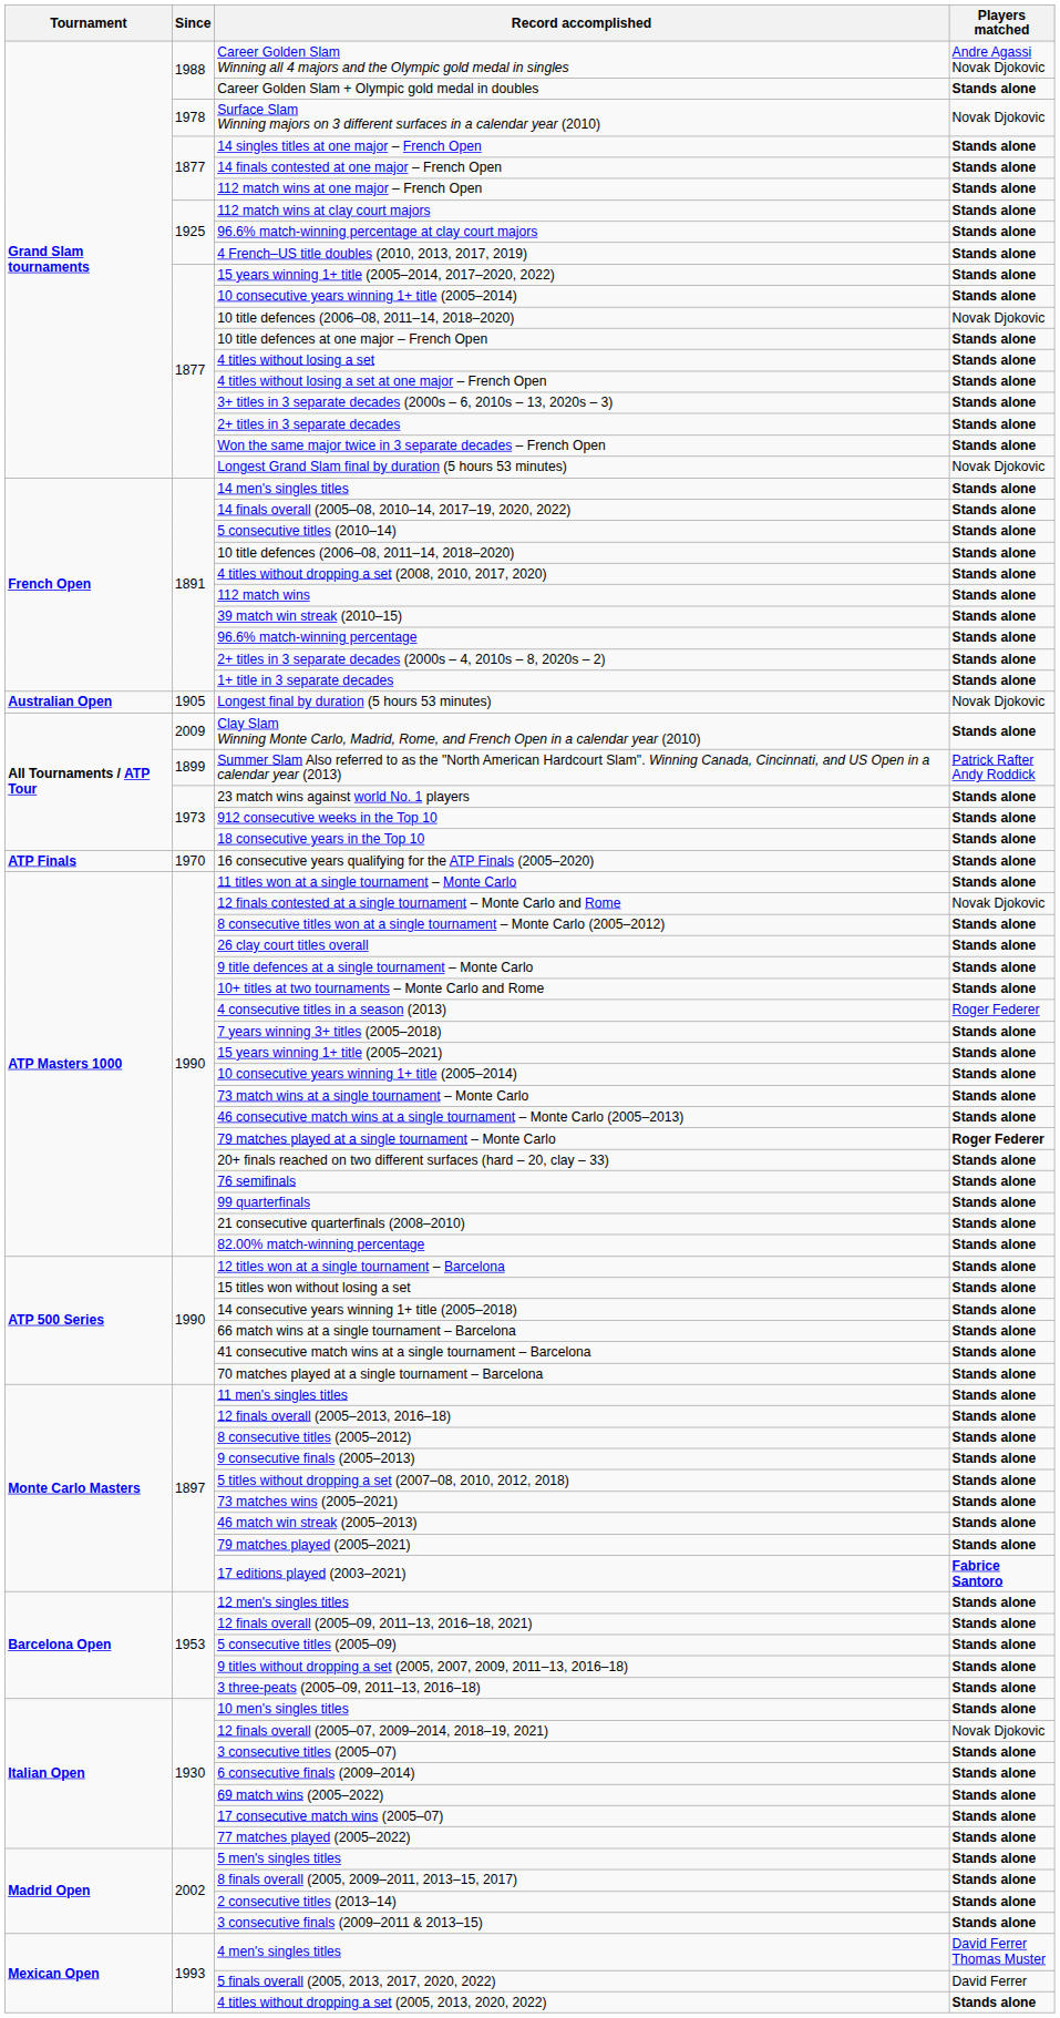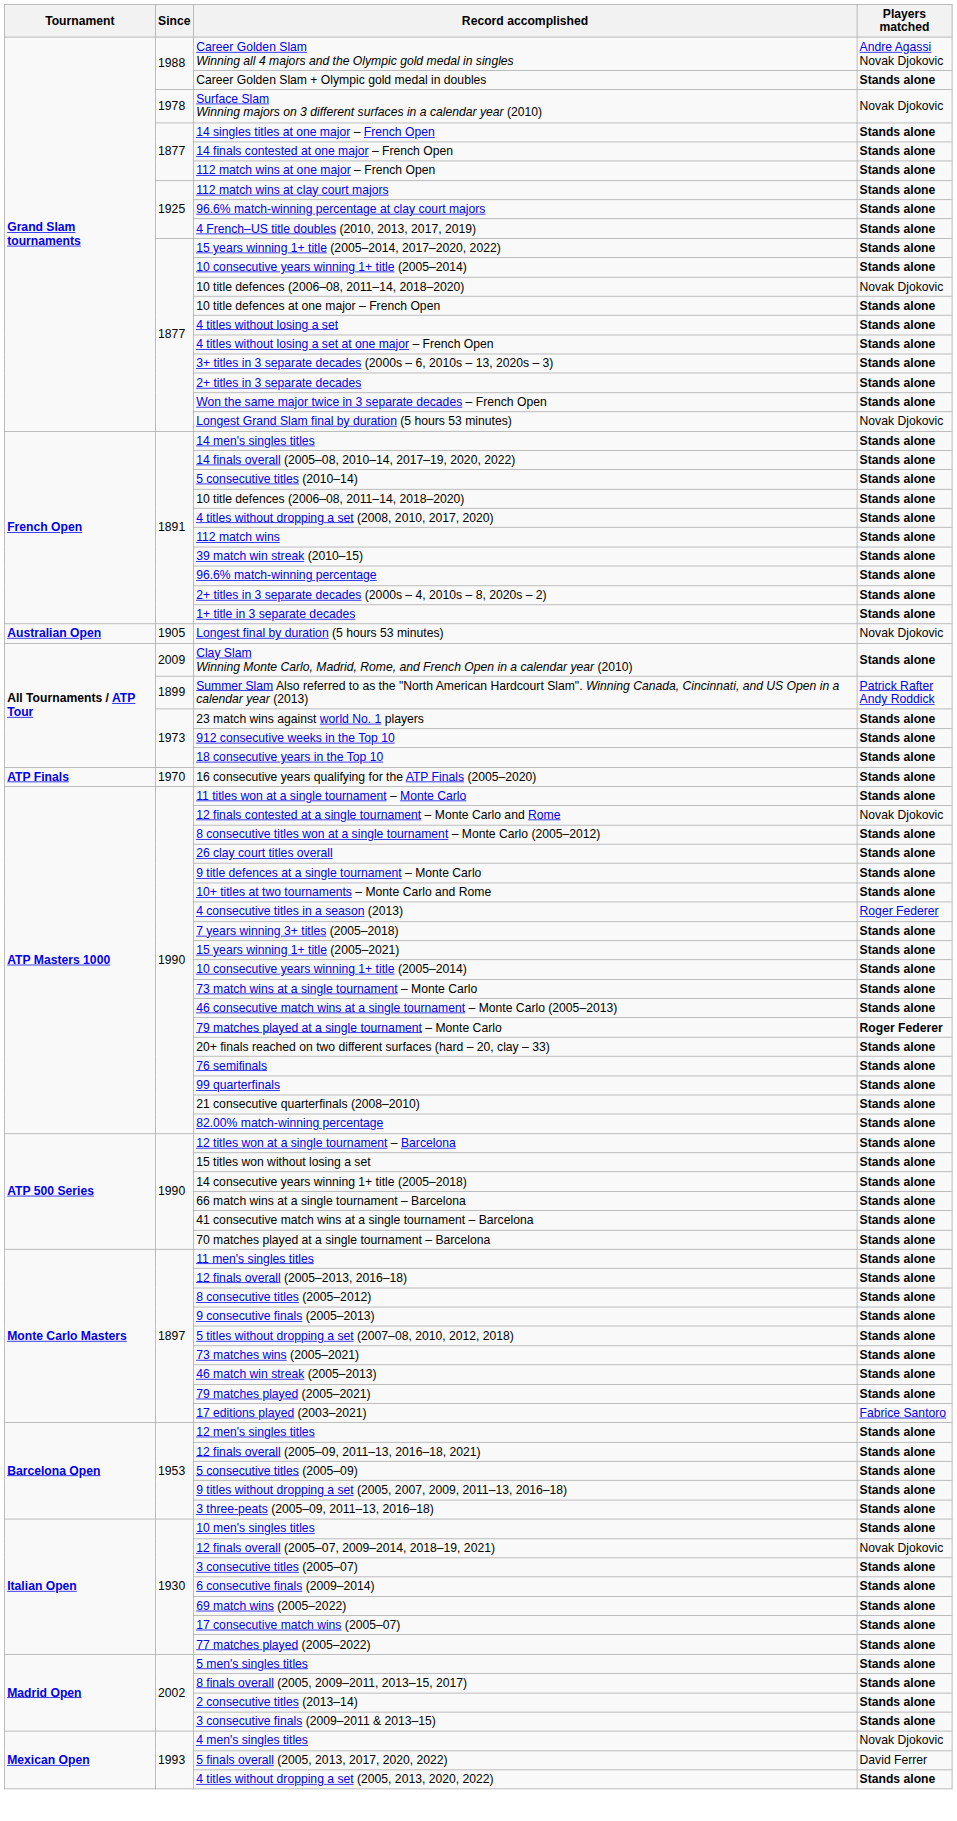17 editions played (2003–2021) | Players matched: bold -> normal
4 men's singles titles | Players matched: David Ferrer Thomas Muster -> Novak Djokovic
